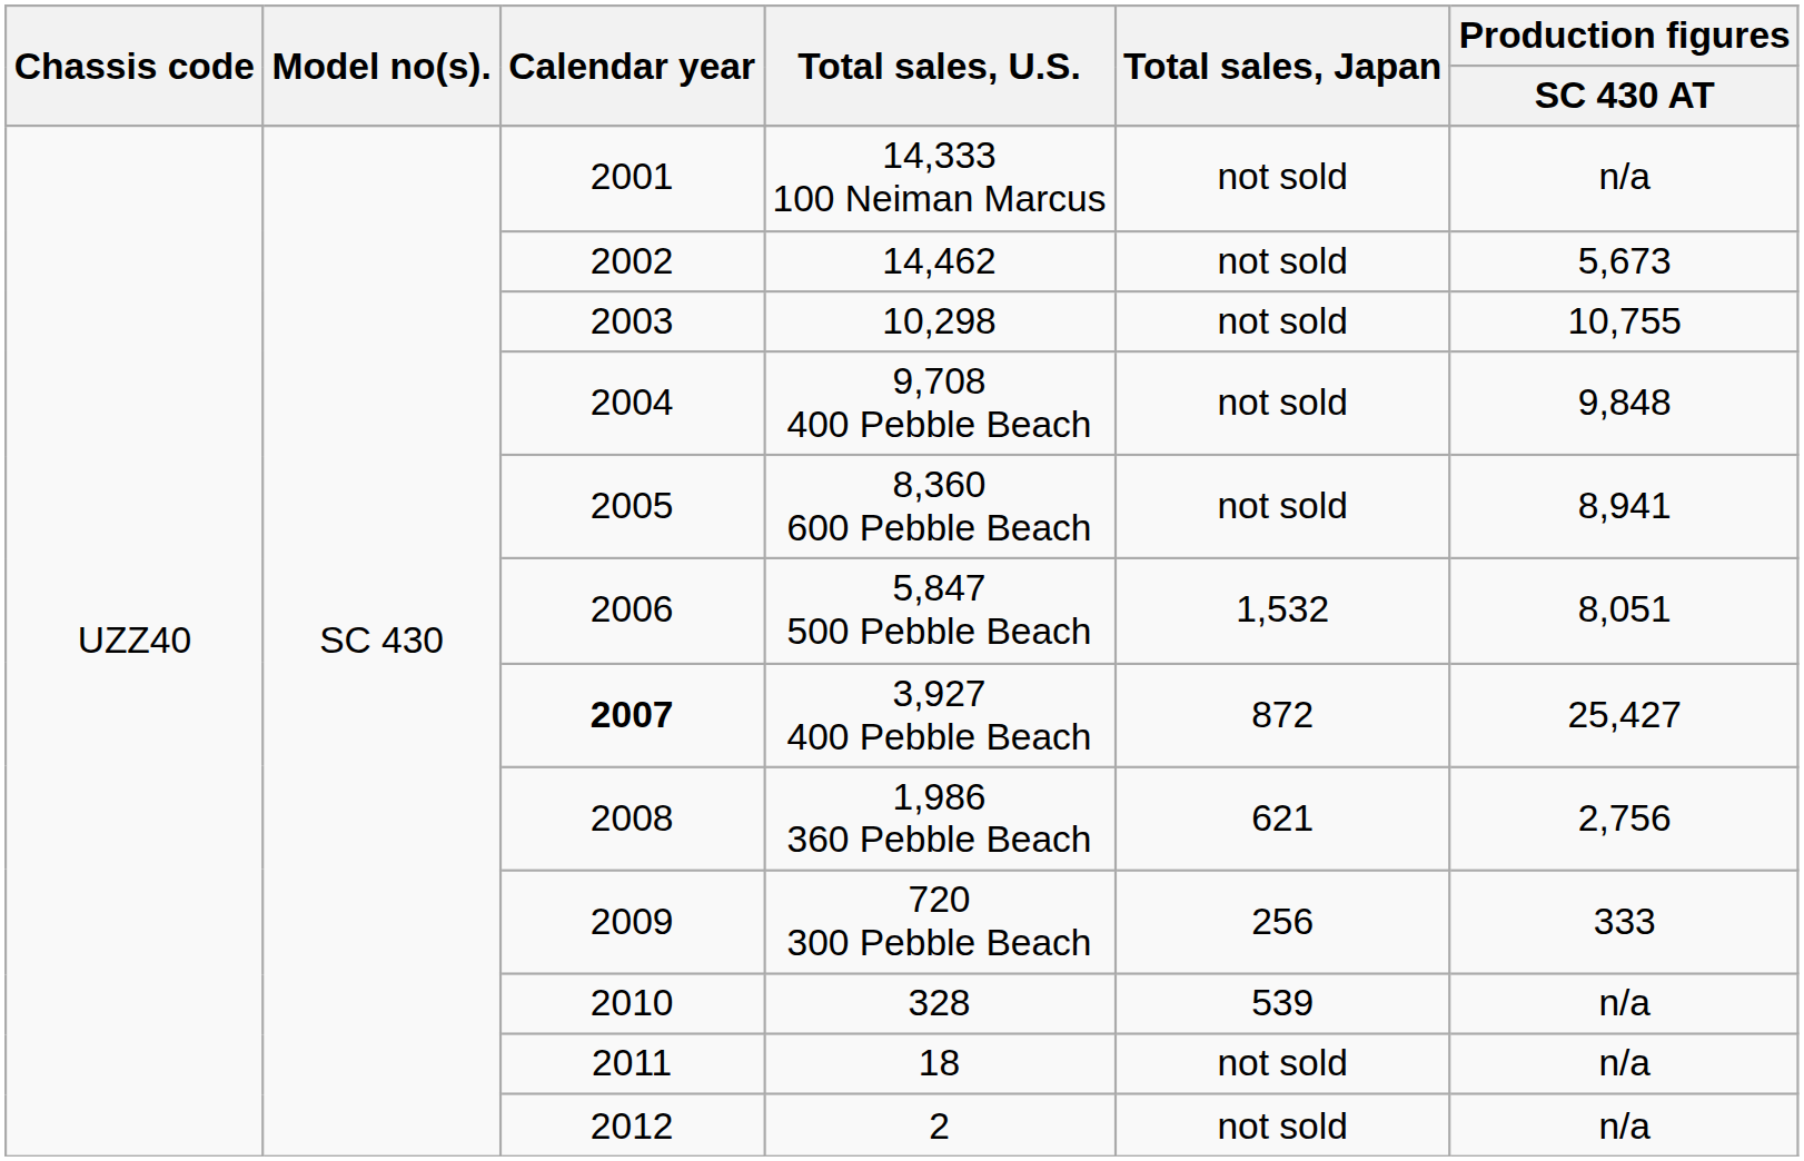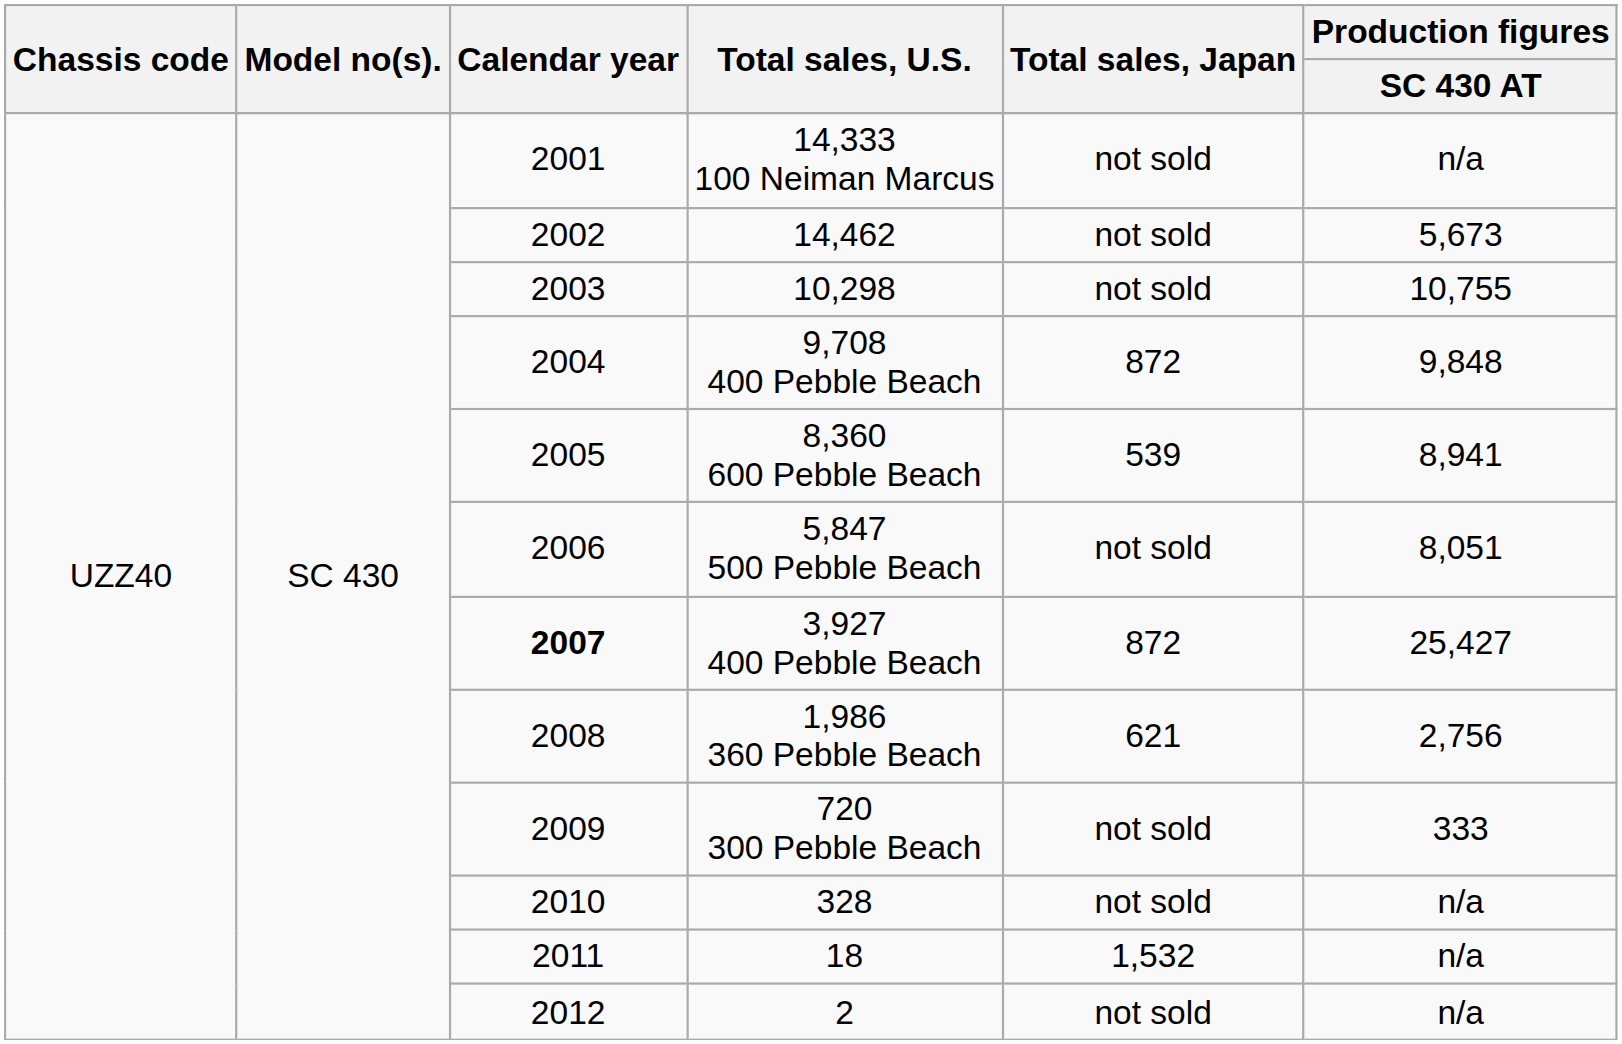9,708 400 Pebble Beach | Total sales, Japan: not sold -> 872
8,360 600 Pebble Beach | Total sales, Japan: not sold -> 539
5,847 500 Pebble Beach | Total sales, Japan: 1,532 -> not sold
720 300 Pebble Beach | Total sales, Japan: 256 -> not sold
328 | Total sales, Japan: 539 -> not sold
18 | Total sales, Japan: not sold -> 1,532
